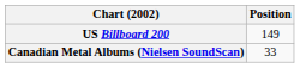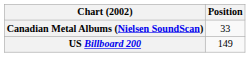rows swapped: Canadian Metal Albums (Nielsen SoundScan) <-> US Billboard 200
